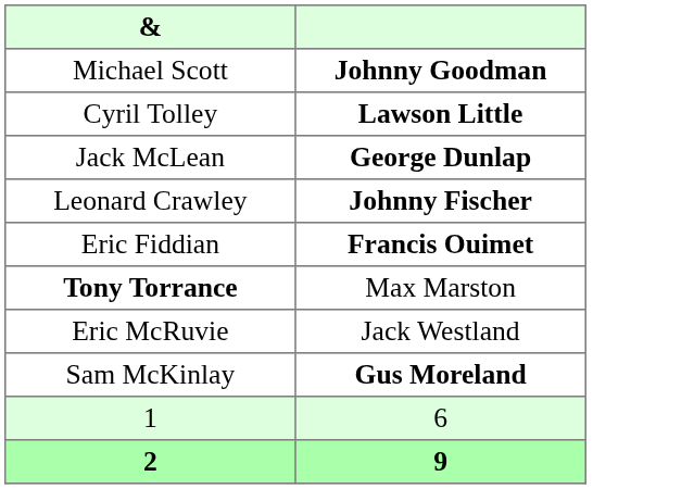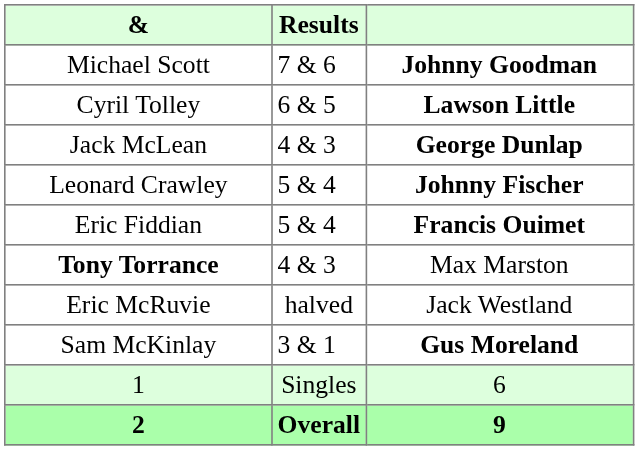+ column: Results | 7 & 6 | 6 & 5 | 4 & 3 | 5 & 4 | 5 & 4 | 4 & 3 | halved | 3 & 1 | Singles | Overall
